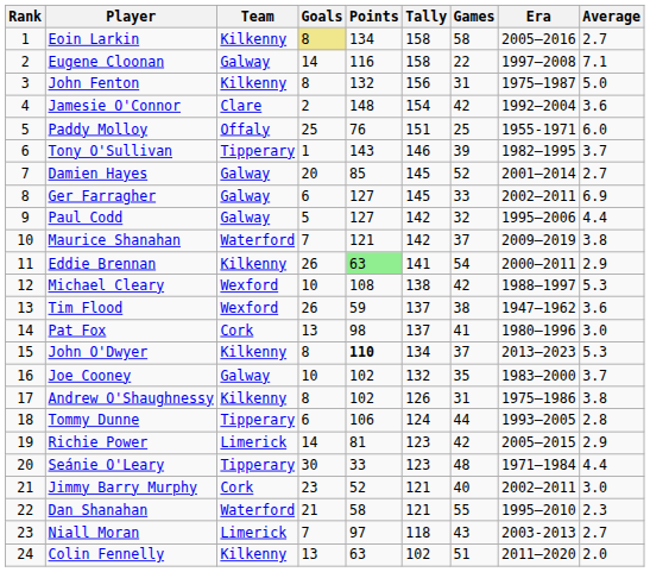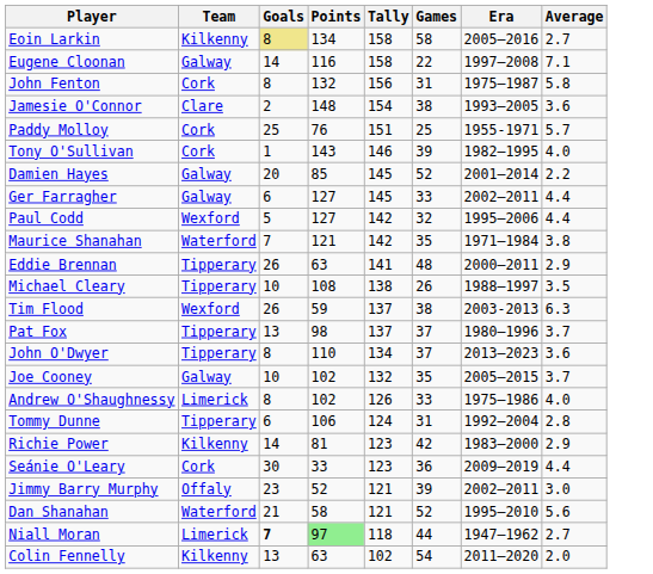- column: Rank | 1 | 2 | 3 | 4 | 5 | 6 | 7 | 8 | 9 | 10 | 11 | 12 | 13 | 14 | 15 | 16 | 17 | 18 | 19 | 20 | 21 | 22 | 23 | 24
John Fenton | Team: Kilkenny -> Cork
John Fenton | Average: 5.0 -> 5.8
Jamesie O'Connor | Games: 42 -> 38
Jamesie O'Connor | Era: 1992–2004 -> 1993–2005
Paddy Molloy | Team: Offaly -> Cork
Paddy Molloy | Average: 6.0 -> 5.7
Tony O'Sullivan | Team: Tipperary -> Cork
Tony O'Sullivan | Average: 3.7 -> 4.0
Damien Hayes | Average: 2.7 -> 2.2
Ger Farragher | Average: 6.9 -> 4.4
Paul Codd | Team: Galway -> Wexford
Maurice Shanahan | Games: 37 -> 35
Maurice Shanahan | Era: 2009–2019 -> 1971–1984
Eddie Brennan | Team: Kilkenny -> Tipperary
Eddie Brennan | Points: lightgreen background -> no background
Eddie Brennan | Games: 54 -> 48
Michael Cleary | Team: Wexford -> Tipperary
Michael Cleary | Games: 42 -> 26
Michael Cleary | Average: 5.3 -> 3.5
Tim Flood | Era: 1947–1962 -> 2003-2013
Tim Flood | Average: 3.6 -> 6.3
Pat Fox | Team: Cork -> Tipperary
Pat Fox | Games: 41 -> 37
Pat Fox | Average: 3.0 -> 3.7
John O'Dwyer | Team: Kilkenny -> Tipperary
John O'Dwyer | Points: bold -> normal
John O'Dwyer | Average: 5.3 -> 3.6
Joe Cooney | Era: 1983–2000 -> 2005–2015
Andrew O'Shaughnessy | Team: Kilkenny -> Limerick
Andrew O'Shaughnessy | Games: 31 -> 33
Andrew O'Shaughnessy | Average: 3.8 -> 4.0
Tommy Dunne | Games: 44 -> 31
Tommy Dunne | Era: 1993–2005 -> 1992–2004
Richie Power | Team: Limerick -> Kilkenny
Richie Power | Era: 2005–2015 -> 1983–2000
Seánie O'Leary | Team: Tipperary -> Cork
Seánie O'Leary | Games: 48 -> 36
Seánie O'Leary | Era: 1971–1984 -> 2009–2019
Jimmy Barry Murphy | Team: Cork -> Offaly
Jimmy Barry Murphy | Games: 40 -> 39
Dan Shanahan | Games: 55 -> 52
Dan Shanahan | Average: 2.3 -> 5.6
Niall Moran | Goals: normal -> bold
Niall Moran | Points: no background -> lightgreen background
Niall Moran | Games: 43 -> 44
Niall Moran | Era: 2003-2013 -> 1947–1962
Colin Fennelly | Games: 51 -> 54
